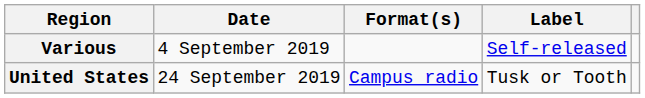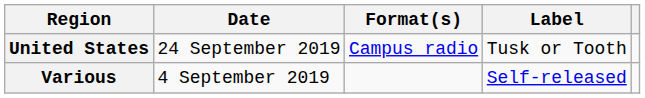rows swapped: Various <-> United States
